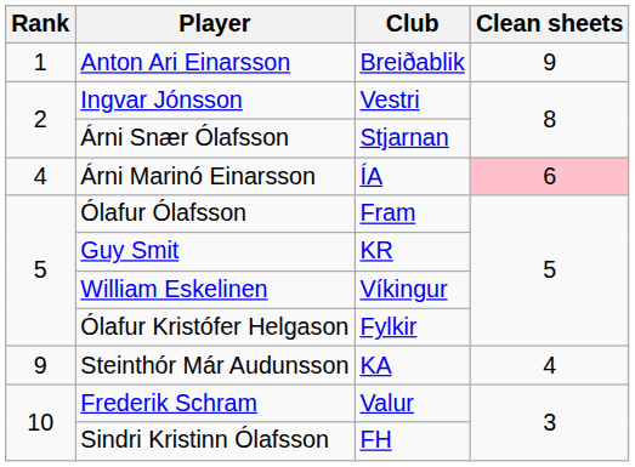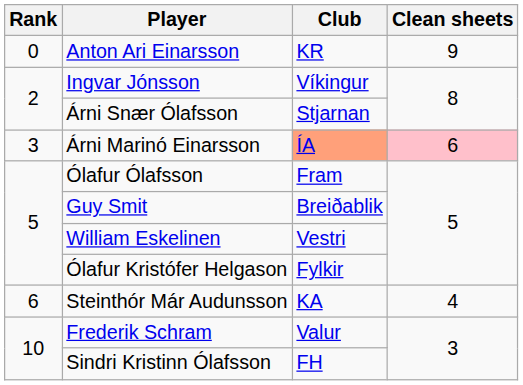Anton Ari Einarsson | Rank: 1 -> 0
Anton Ari Einarsson | Club: Breiðablik -> KR
Ingvar Jónsson | Club: Vestri -> Víkingur
Árni Marinó Einarsson | Rank: 4 -> 3
Árni Marinó Einarsson | Club: no background -> lightsalmon background
Guy Smit | Club: KR -> Breiðablik
William Eskelinen | Club: Víkingur -> Vestri
Steinthór Már Audunsson | Rank: 9 -> 6
